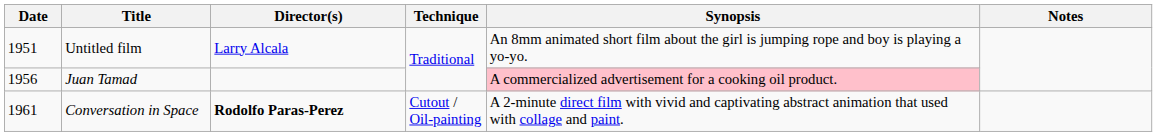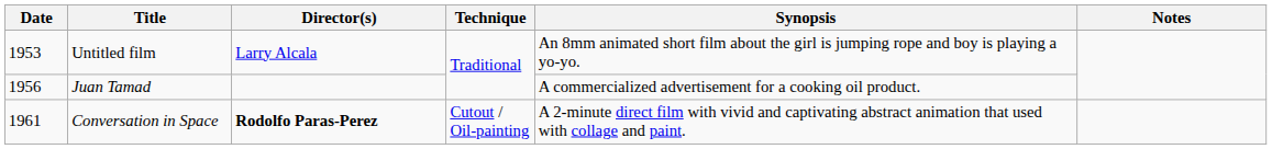Untitled film | Date: 1951 -> 1953
Juan Tamad | Synopsis: pink background -> no background
